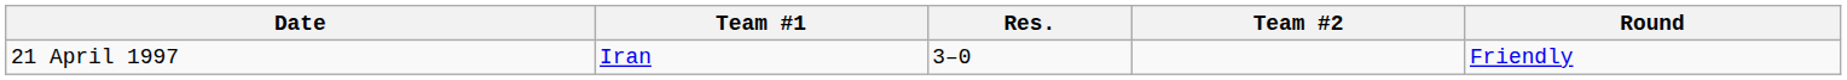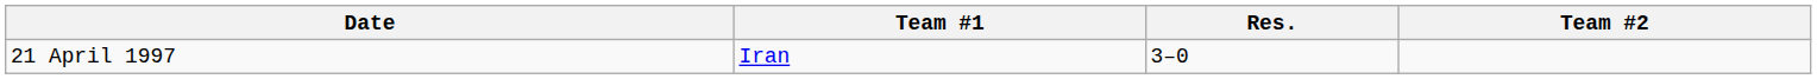- column: Round | Friendly
